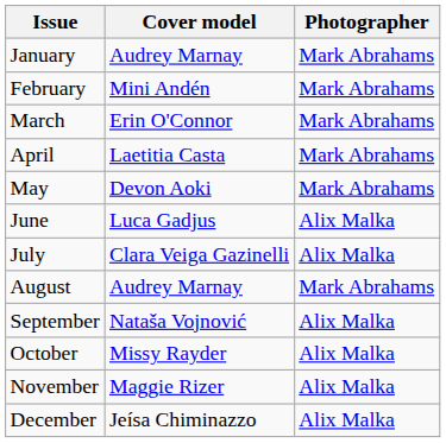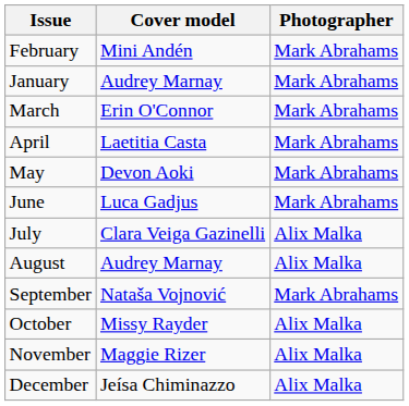rows swapped: January <-> February
June | Photographer: Alix Malka -> Mark Abrahams
August | Photographer: Mark Abrahams -> Alix Malka
September | Photographer: Alix Malka -> Mark Abrahams
